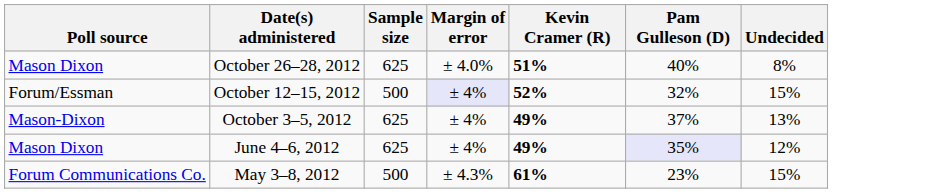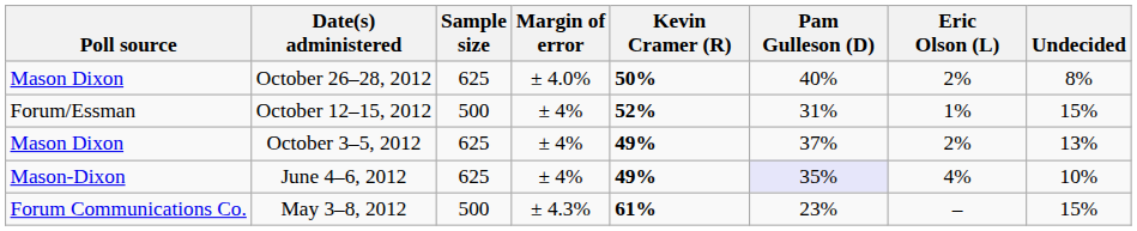+ column: Eric Olson (L) | 2% | 1% | 2% | 4% | –
October 26–28, 2012 | Kevin Cramer (R): 51% -> 50%
October 12–15, 2012 | Margin of error: lavender background -> no background
October 12–15, 2012 | Pam Gulleson (D): 32% -> 31%
October 3–5, 2012 | Poll source: Mason-Dixon -> Mason Dixon
June 4–6, 2012 | Poll source: Mason Dixon -> Mason-Dixon
June 4–6, 2012 | Undecided: 12% -> 10%
